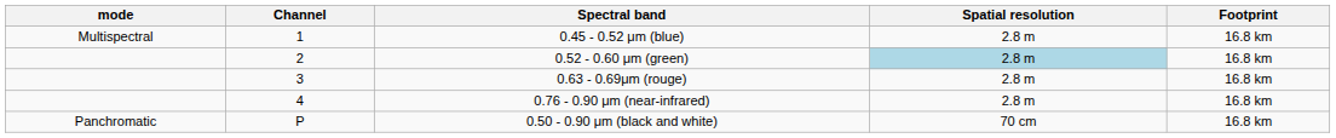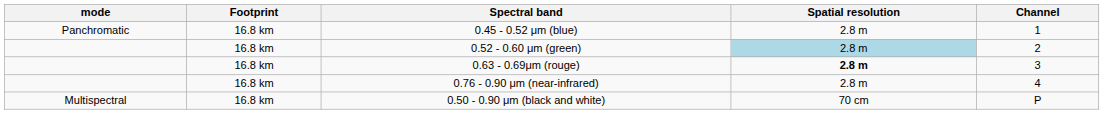columns swapped: Channel <-> Footprint
0.45 - 0.52 μm (blue) | mode: Multispectral -> Panchromatic
0.63 - 0.69μm (rouge) | Spatial resolution: normal -> bold
0.50 - 0.90 μm (black and white) | mode: Panchromatic -> Multispectral
